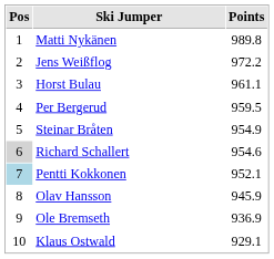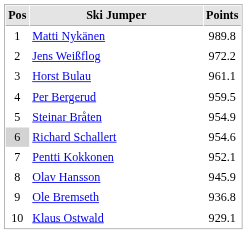Pentti Kokkonen | Pos: lightblue background -> no background
Ole Bremseth | Points: 936.9 -> 936.8
